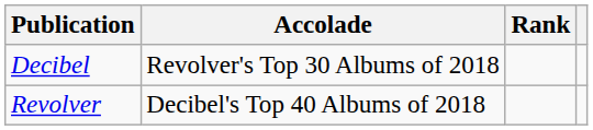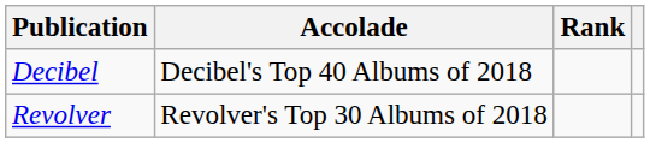Decibel | Accolade: Revolver's Top 30 Albums of 2018 -> Decibel's Top 40 Albums of 2018
Revolver | Accolade: Decibel's Top 40 Albums of 2018 -> Revolver's Top 30 Albums of 2018
